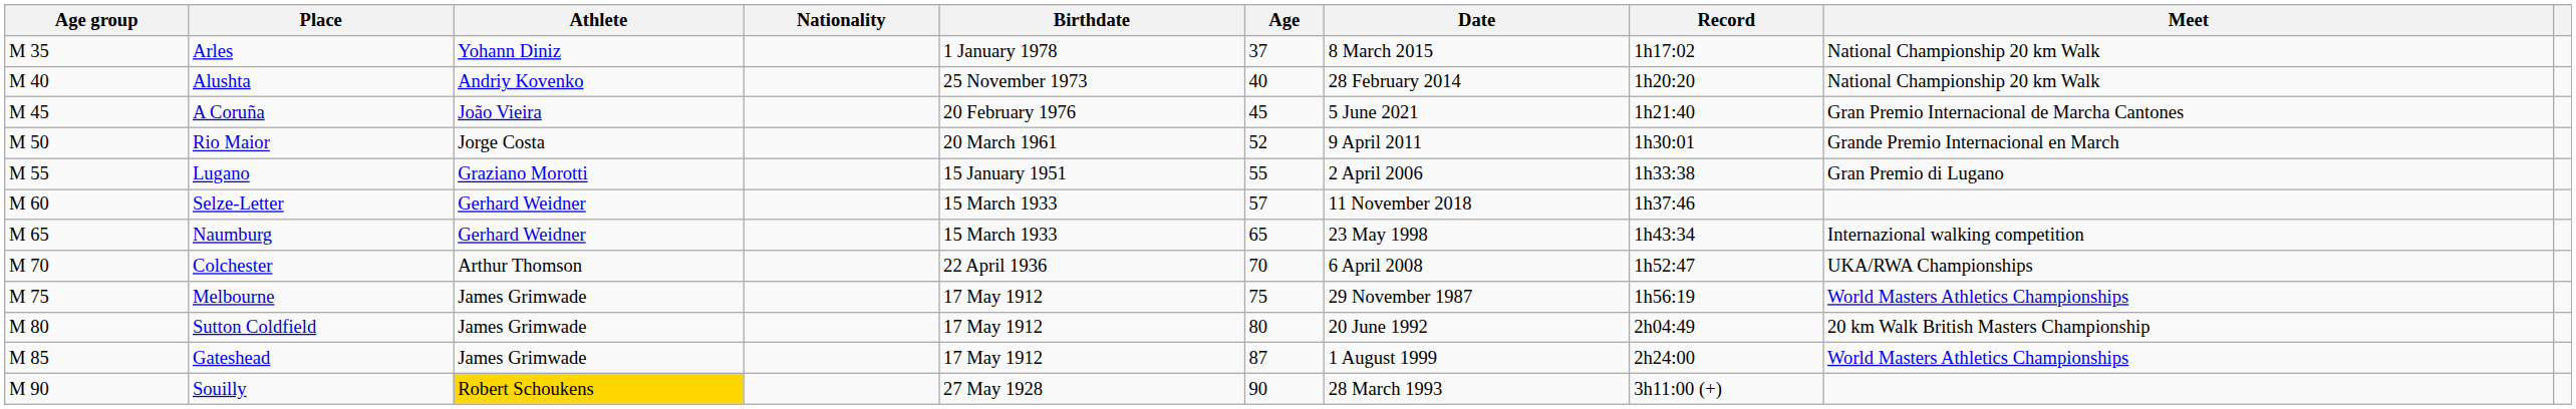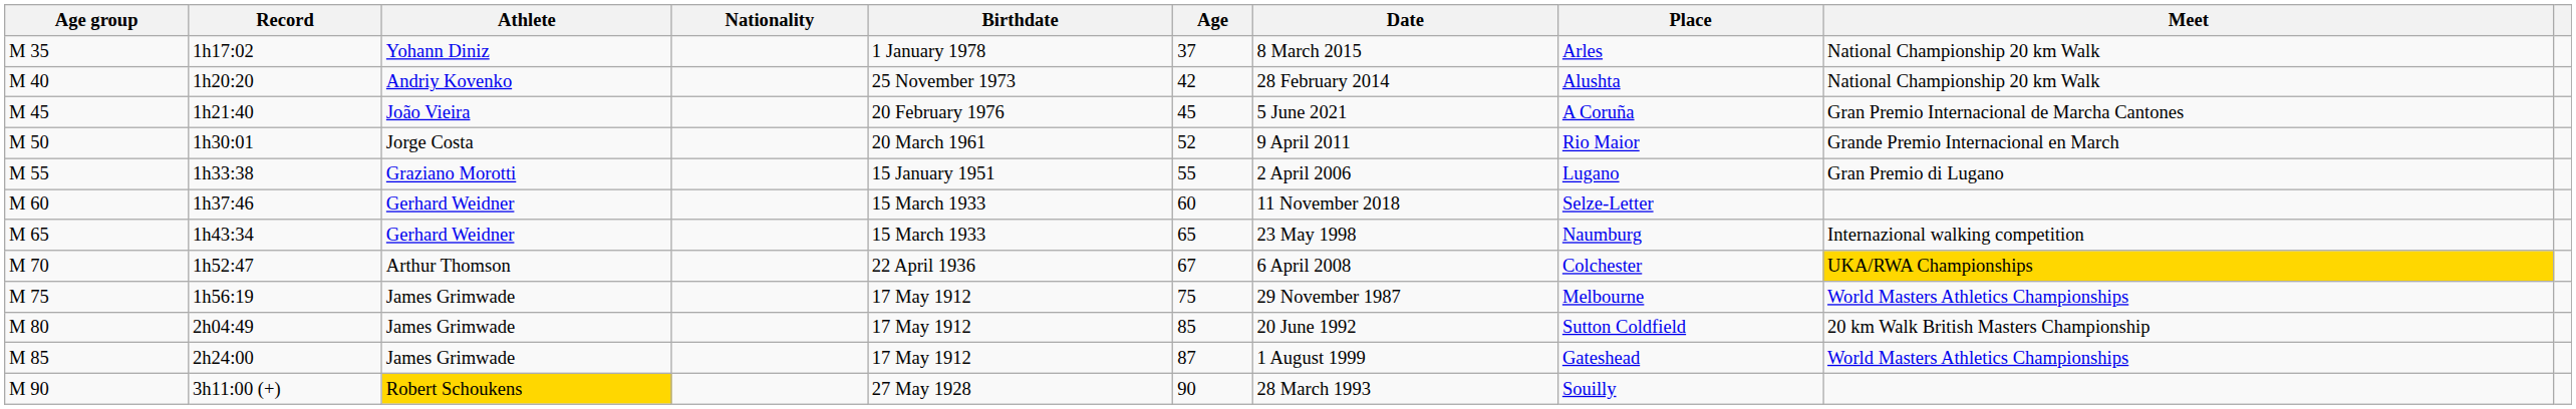columns swapped: Record <-> Place
M 40 | Age: 40 -> 42
M 60 | Age: 57 -> 60
M 70 | Age: 70 -> 67
M 70 | Meet: no background -> gold background
M 80 | Age: 80 -> 85
